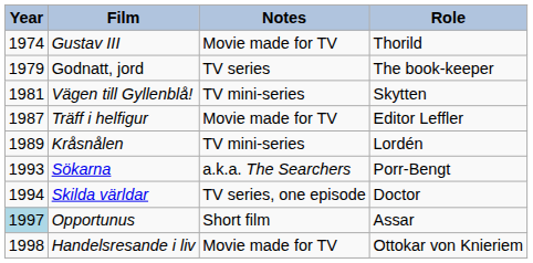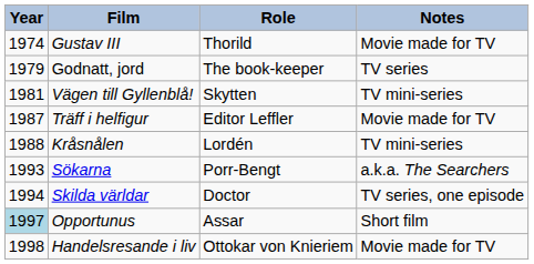columns swapped: Role <-> Notes
Kråsnålen | Year: 1989 -> 1988
